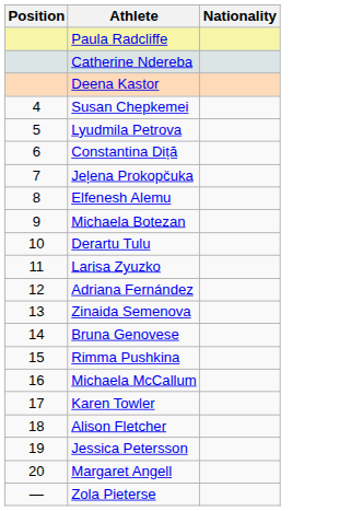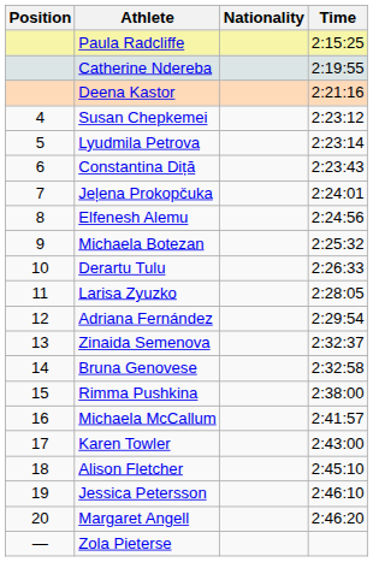+ column: Time | 2:15:25 | 2:19:55 | 2:21:16 | 2:23:12 | 2:23:14 | 2:23:43 | 2:24:01 | 2:24:56 | 2:25:32 | 2:26:33 | 2:28:05 | 2:29:54 | 2:32:37 | 2:32:58 | 2:38:00 | 2:41:57 | 2:43:00 | 2:45:10 | 2:46:10 | 2:46:20
